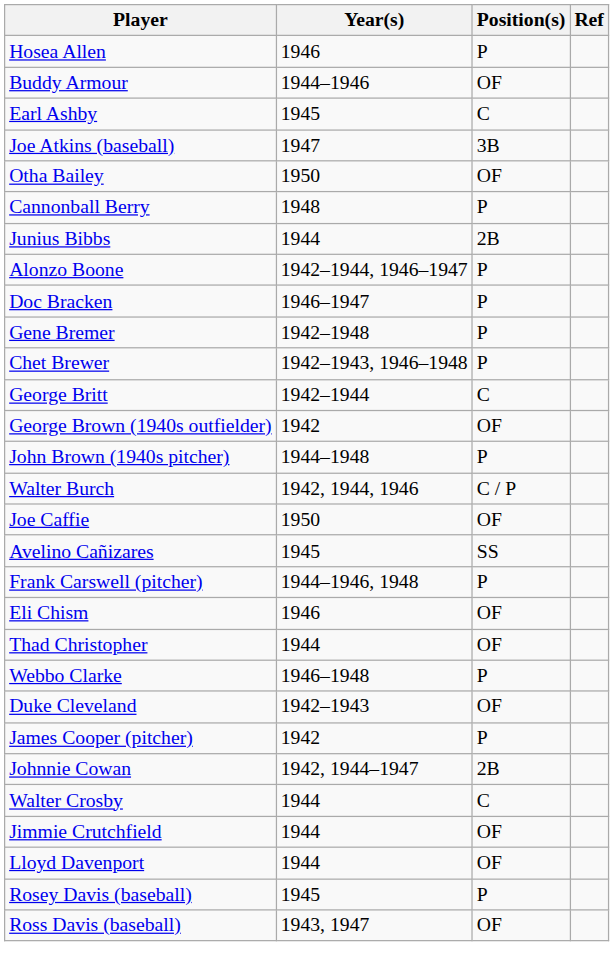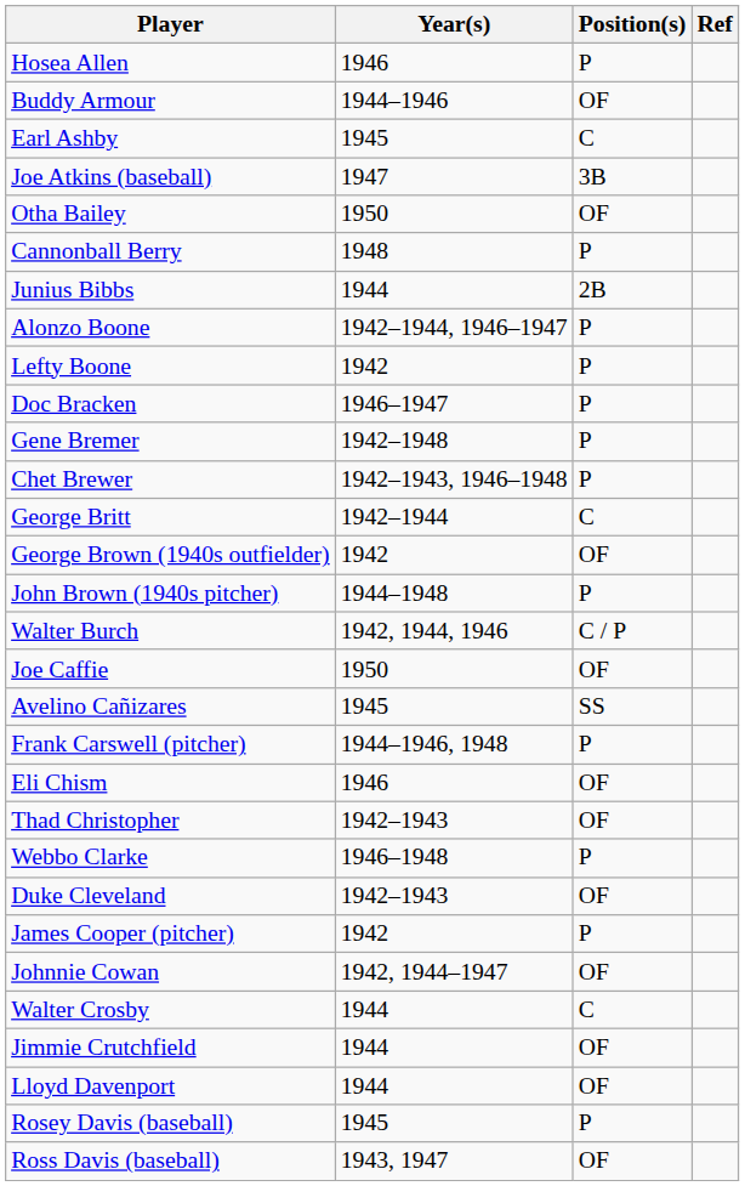+ row: Lefty Boone | 1942 | P
Thad Christopher | Year(s): 1944 -> 1942–1943
Johnnie Cowan | Position(s): 2B -> OF
